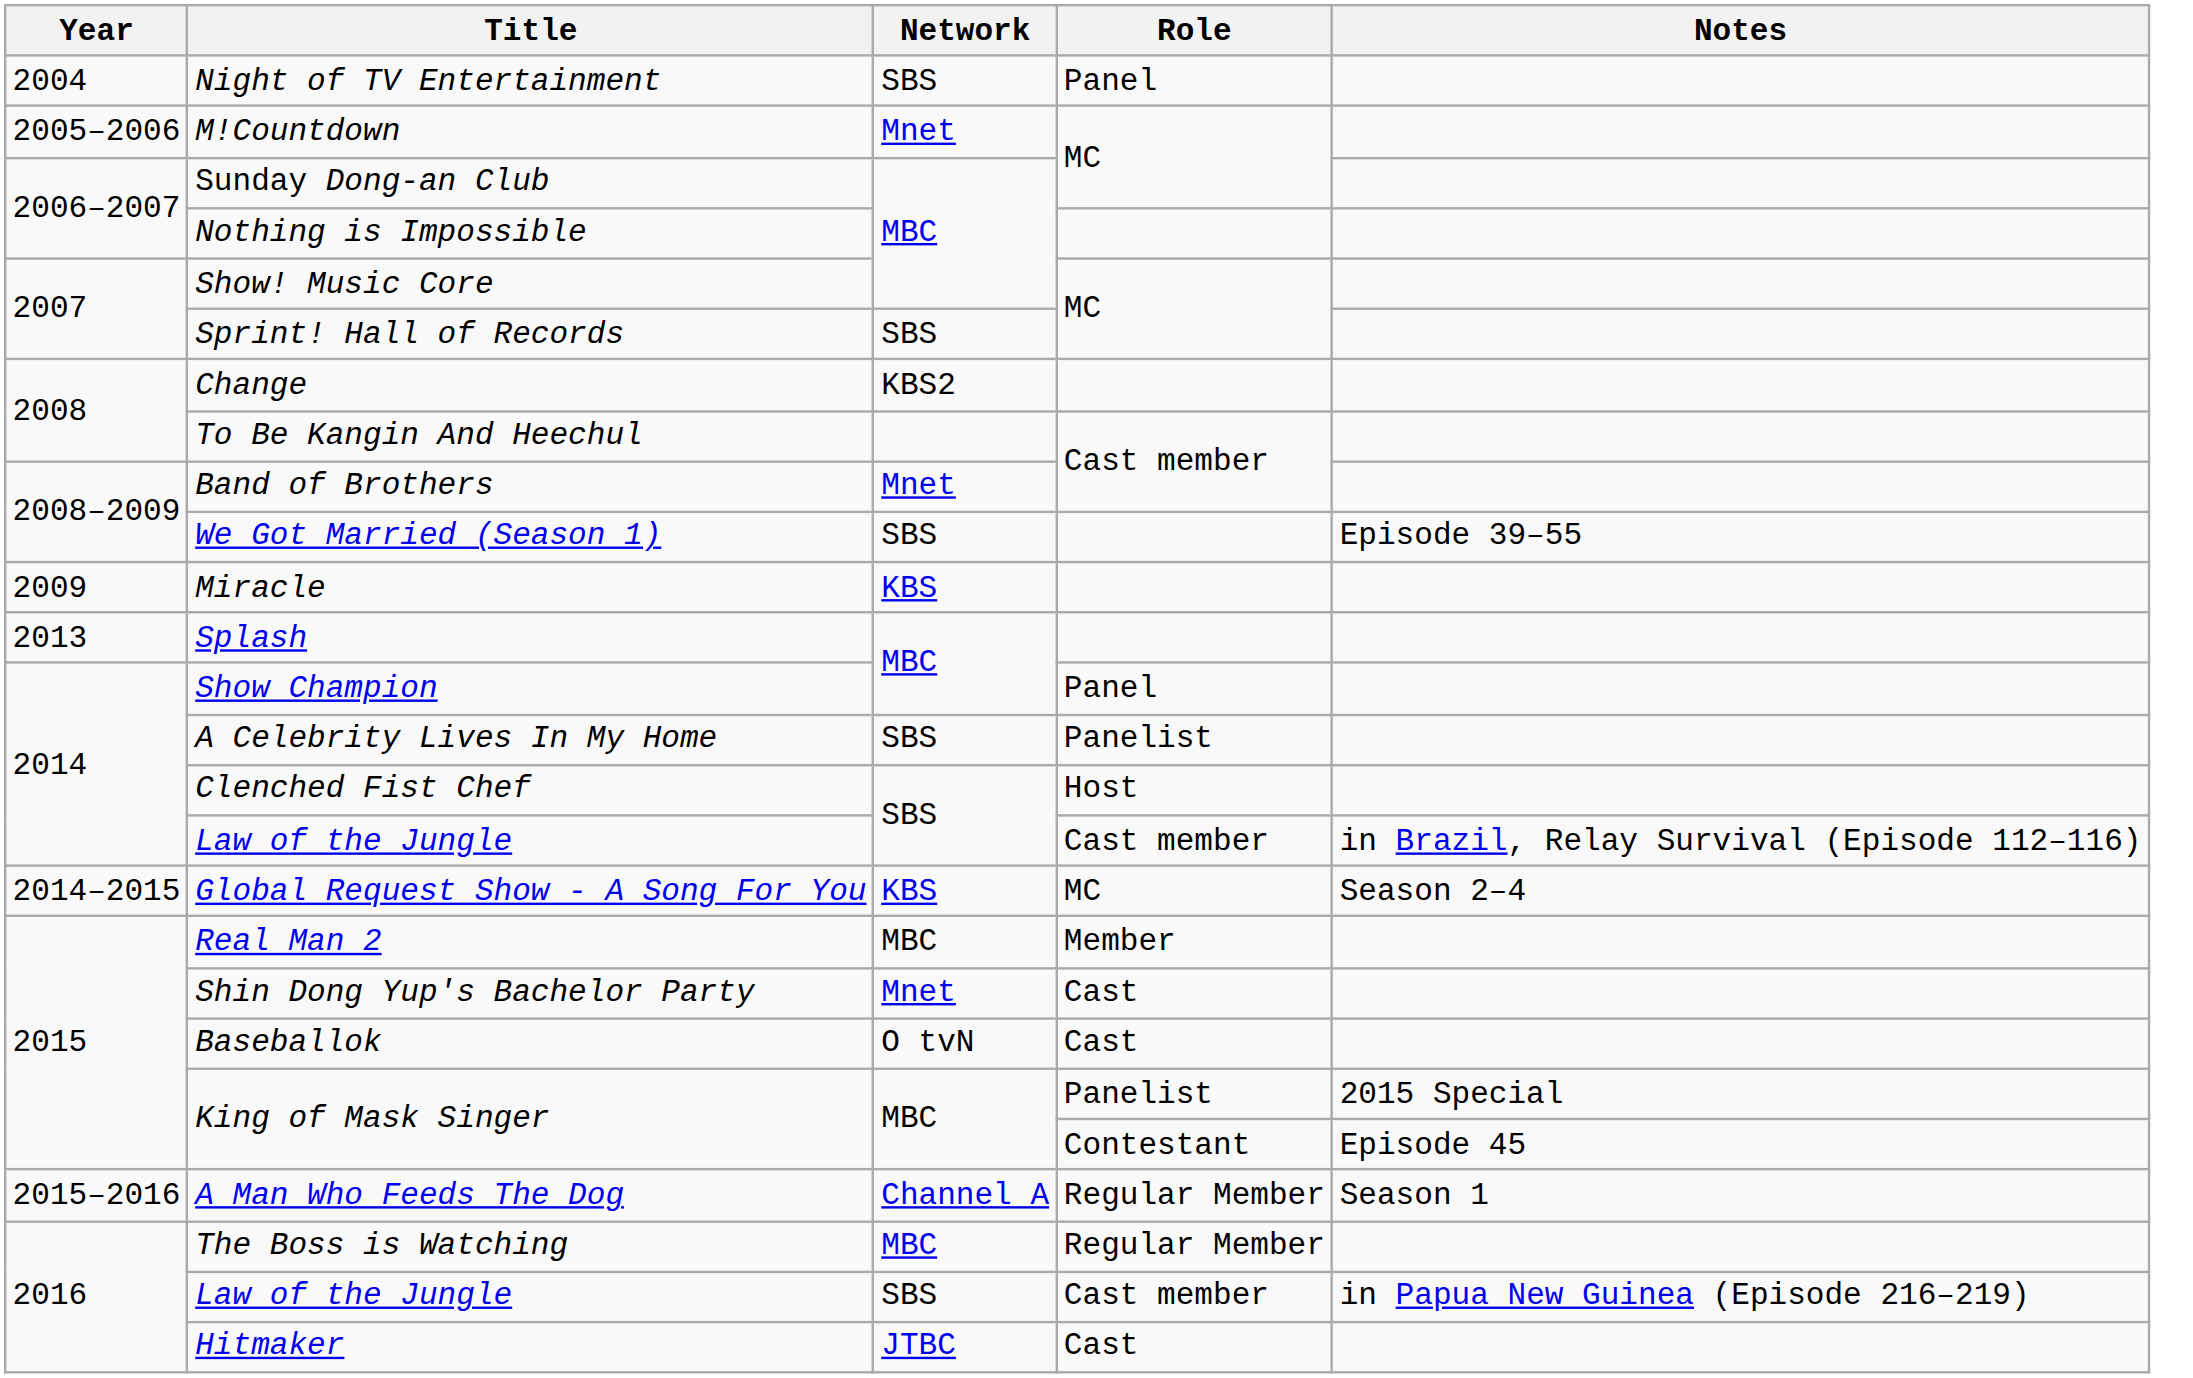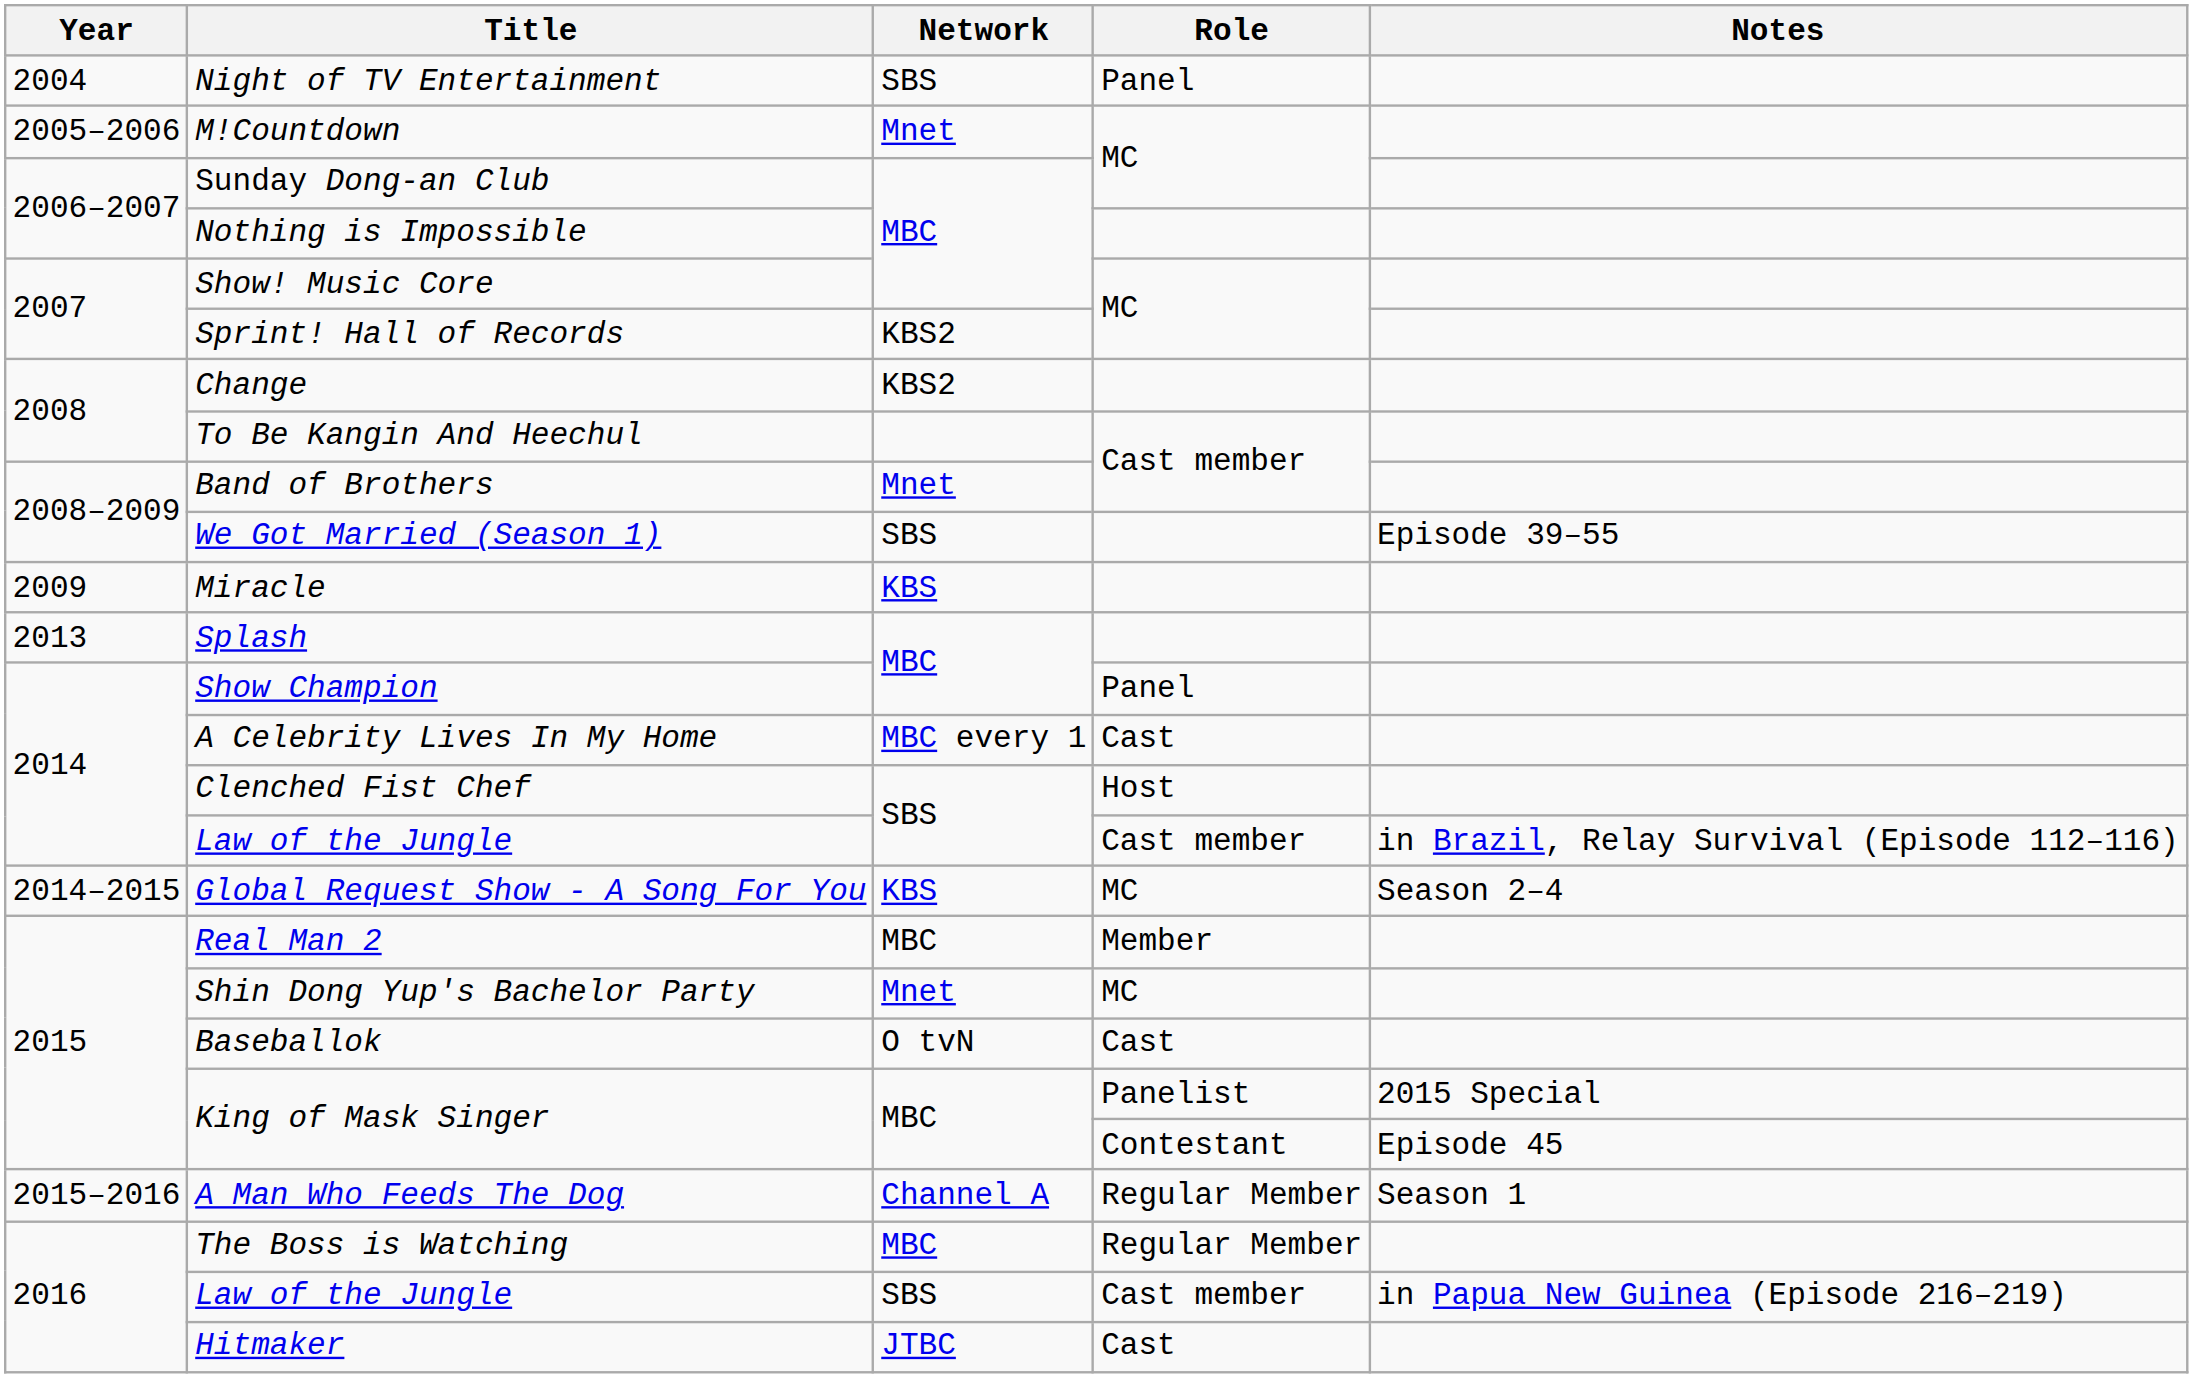Sprint! Hall of Records | Network: SBS -> KBS2
A Celebrity Lives In My Home | Network: SBS -> MBC every 1
A Celebrity Lives In My Home | Role: Panelist -> Cast
Shin Dong Yup's Bachelor Party | Role: Cast -> MC
